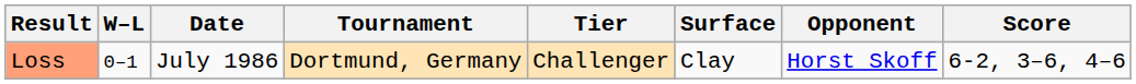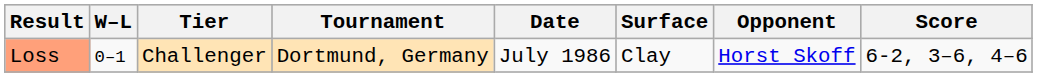columns swapped: Date <-> Tier
